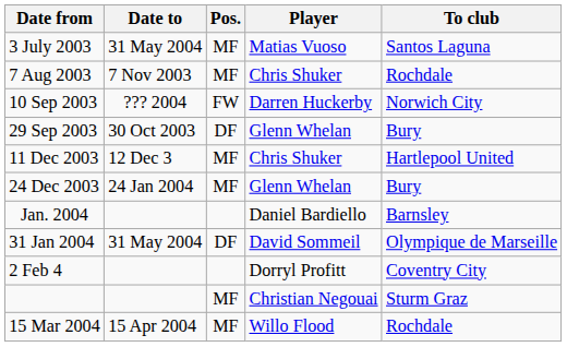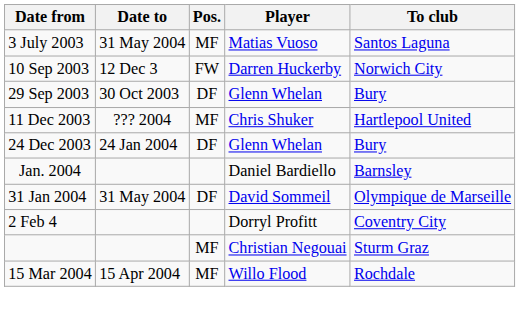- row: 7 Aug 2003 | 7 Nov 2003 | MF | Chris Shuker | Rochdale
10 Sep 2003 | Date to: ??? 2004 -> 12 Dec 3
11 Dec 2003 | Date to: 12 Dec 3 -> ??? 2004
24 Dec 2003 | Pos.: MF -> DF
